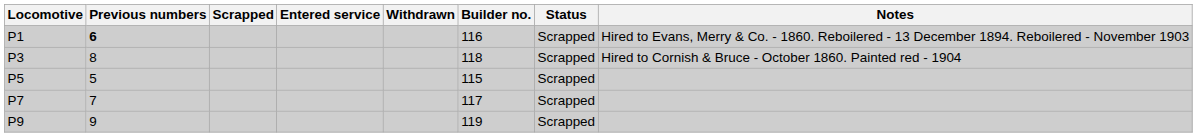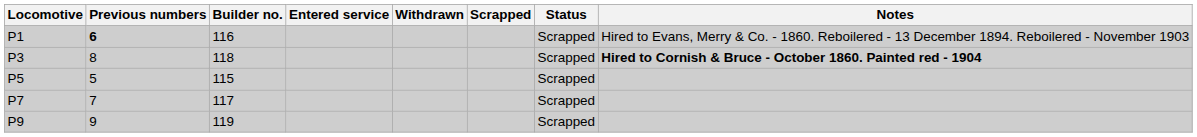columns swapped: Builder no. <-> Scrapped
P3 | Notes: normal -> bold
